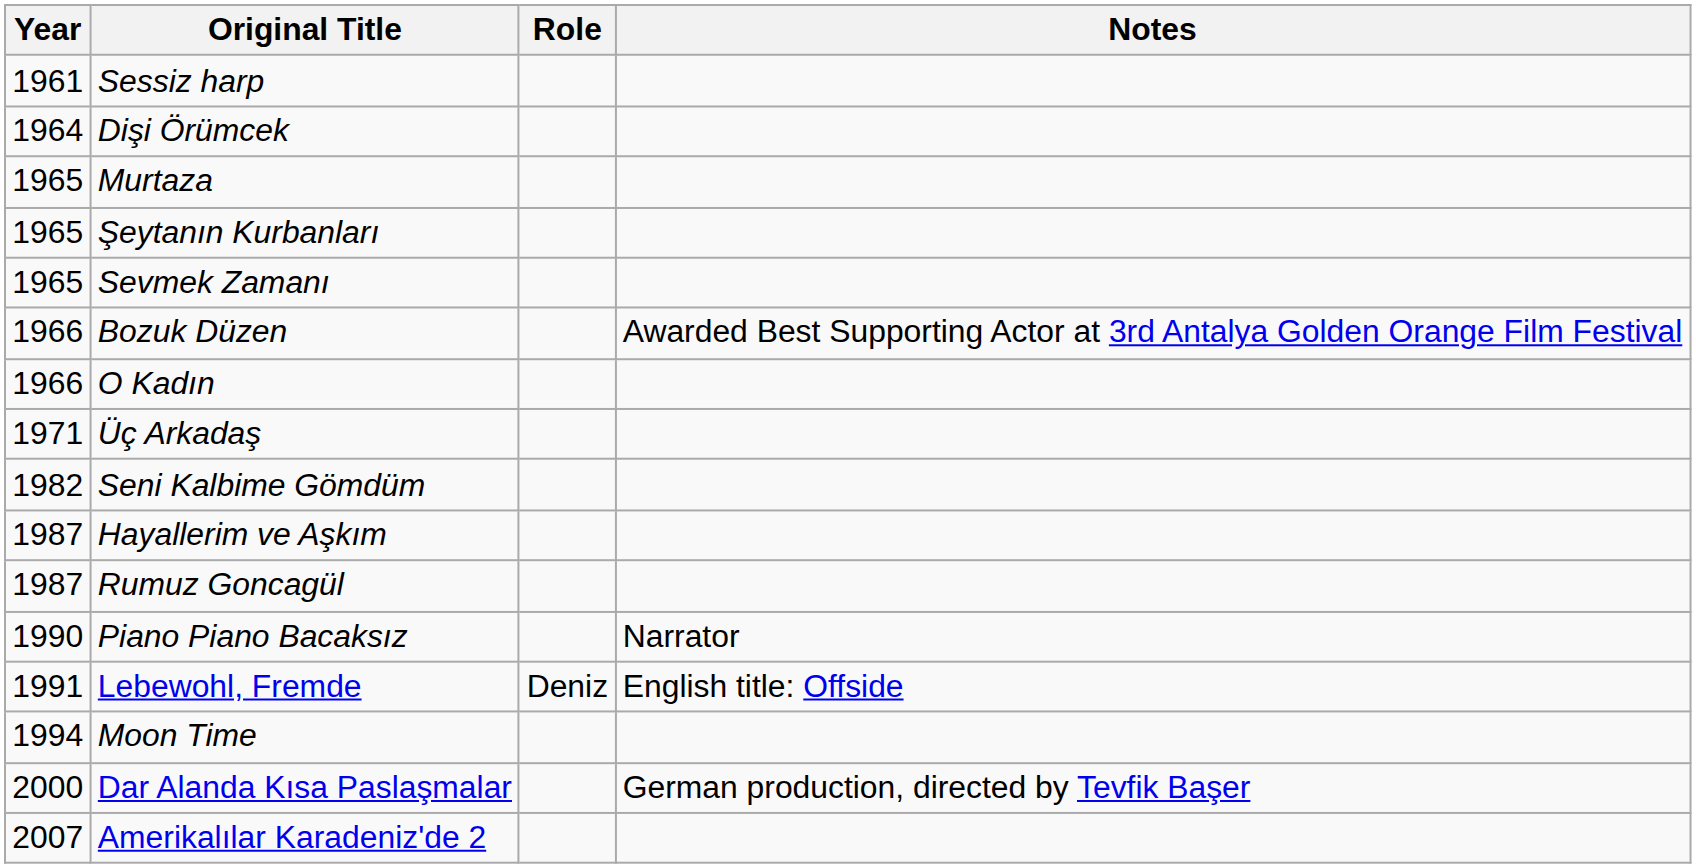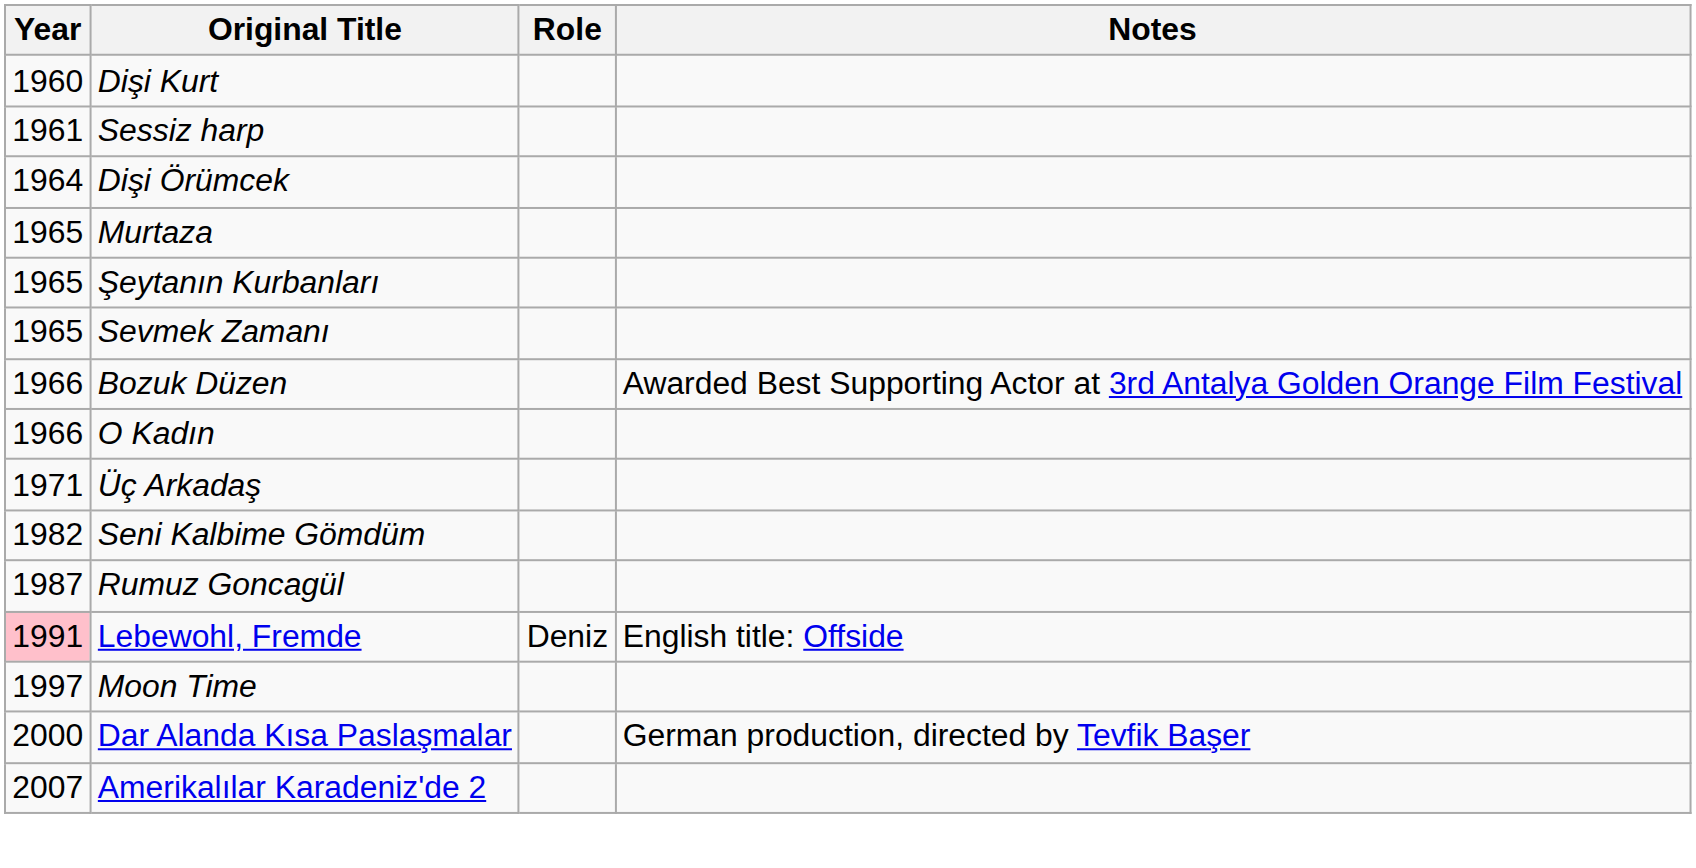+ row: 1960 | Dişi Kurt
- row: 1987 | Hayallerim ve Aşkım
- row: 1990 | Piano Piano Bacaksız | Narrator
Lebewohl, Fremde | Year: no background -> pink background
Moon Time | Year: 1994 -> 1997
